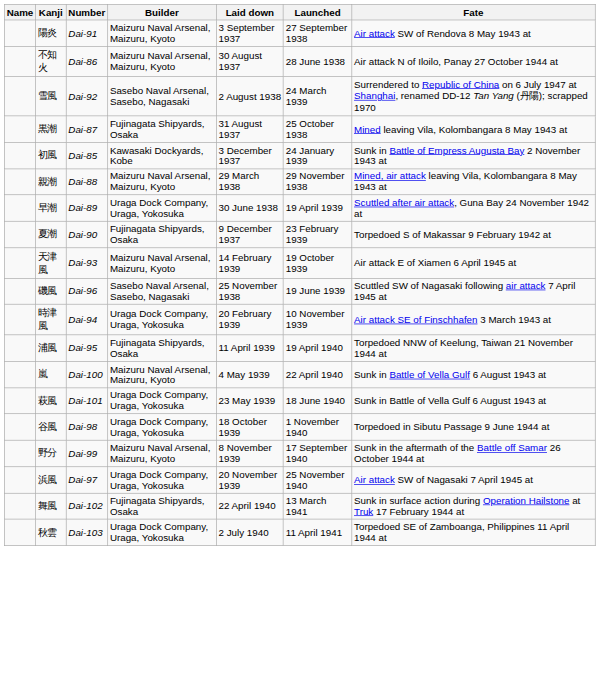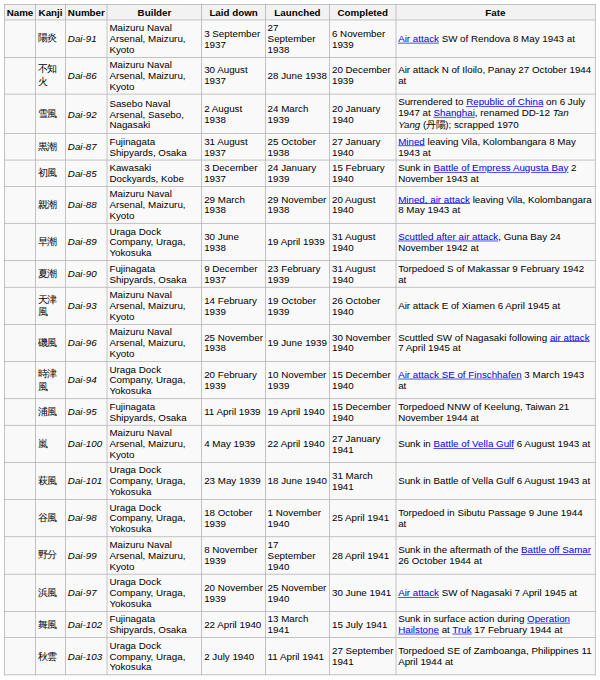+ column: Completed | 6 November 1939 | 20 December 1939 | 20 January 1940 | 27 January 1940 | 15 February 1940 | 20 August 1940 | 31 August 1940 | 31 August 1940 | 26 October 1940 | 30 November 1940 | 15 December 1940 | 15 December 1940 | 27 January 1941 | 31 March 1941 | 25 April 1941 | 28 April 1941 | 30 June 1941 | 15 July 1941 | 27 September 1941
磯風 | Builder: Sasebo Naval Arsenal, Sasebo, Nagasaki -> Maizuru Naval Arsenal, Maizuru, Kyoto
